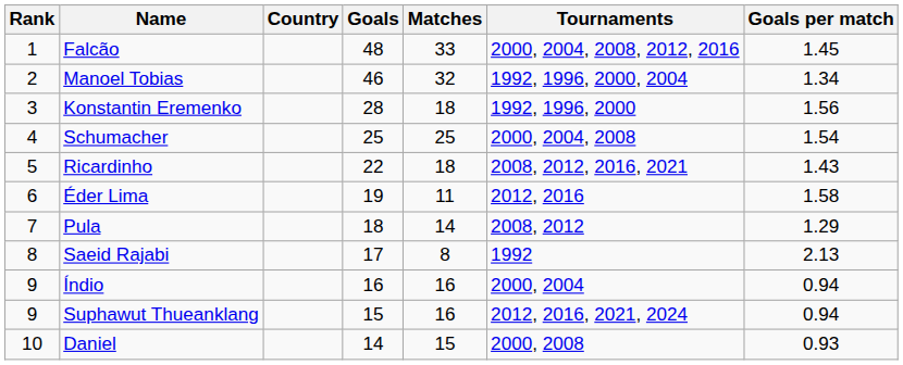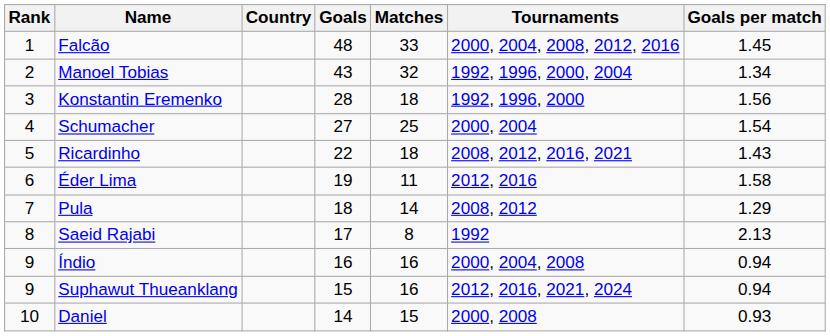Manoel Tobias | Goals: 46 -> 43
Schumacher | Goals: 25 -> 27
Schumacher | Tournaments: 2000, 2004, 2008 -> 2000, 2004
Índio | Tournaments: 2000, 2004 -> 2000, 2004, 2008
